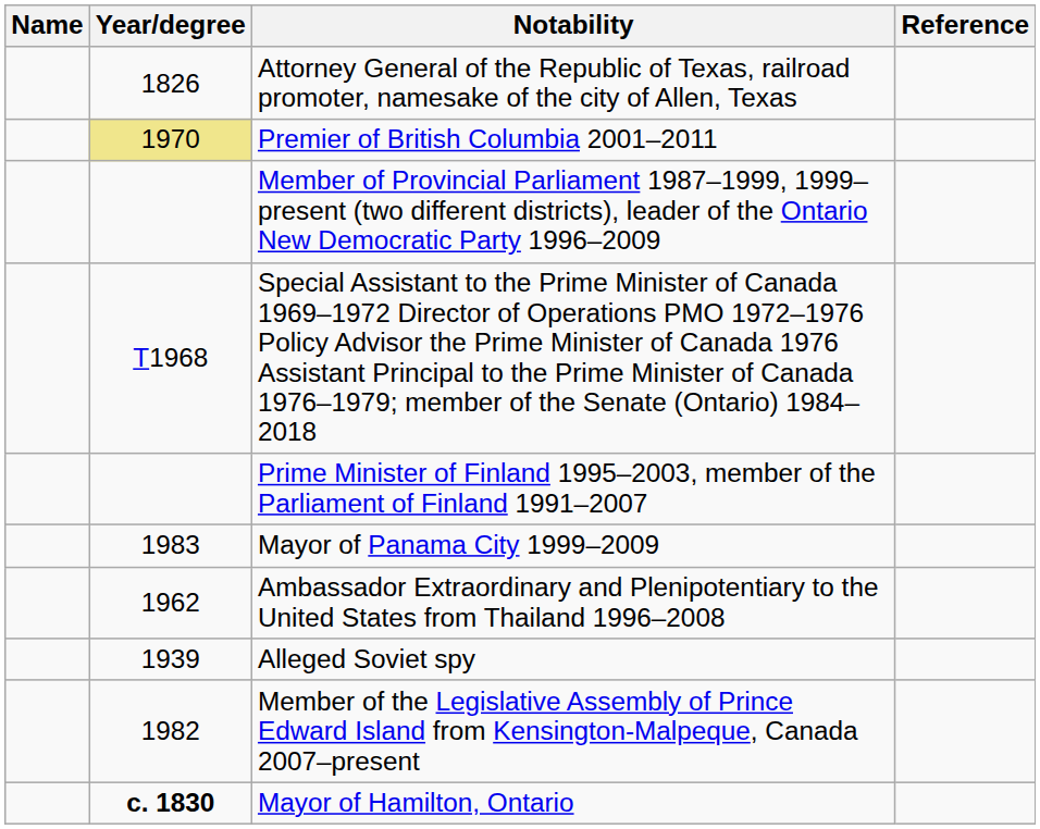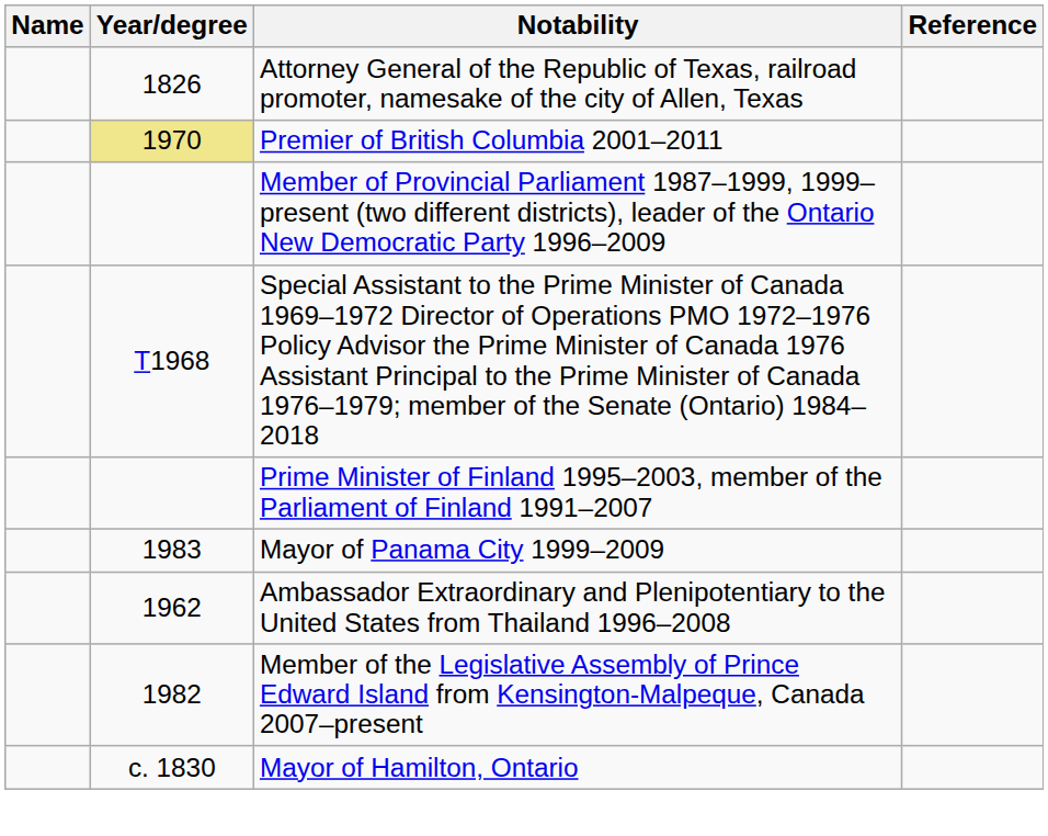- row: 1939 | Alleged Soviet spy
Mayor of Hamilton, Ontario | Year/degree: bold -> normal
